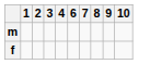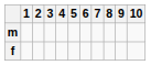+ column: 5
